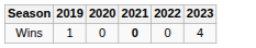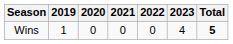+ column: Total | 5
Wins | 2021: bold -> normal
